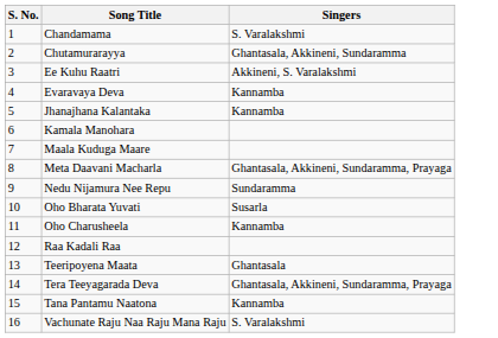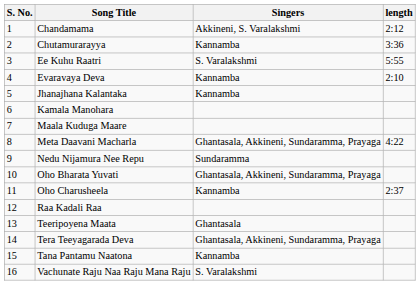+ column: length | 2:12 | 3:36 | 5:55 | 2:10 | 4:22 | 2:37
Chandamama | Singers: S. Varalakshmi -> Akkineni, S. Varalakshmi
Chutamurarayya | Singers: Ghantasala, Akkineni, Sundaramma -> Kannamba
Ee Kuhu Raatri | Singers: Akkineni, S. Varalakshmi -> S. Varalakshmi
Oho Bharata Yuvati | Singers: Susarla -> Ghantasala, Akkineni, Sundaramma, Prayaga
